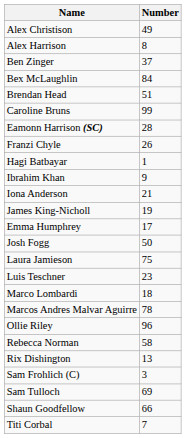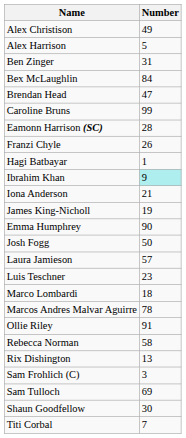Alex Harrison | Number: 8 -> 5
Ben Zinger | Number: 37 -> 31
Brendan Head | Number: 51 -> 47
Ibrahim Khan | Number: no background -> paleturquoise background
Emma Humphrey | Number: 17 -> 90
Laura Jamieson | Number: 75 -> 57
Ollie Riley | Number: 96 -> 91
Shaun Goodfellow | Number: 66 -> 30
